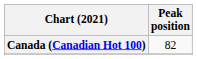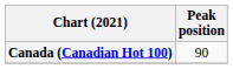Canada (Canadian Hot 100) | Peak position: 82 -> 90
